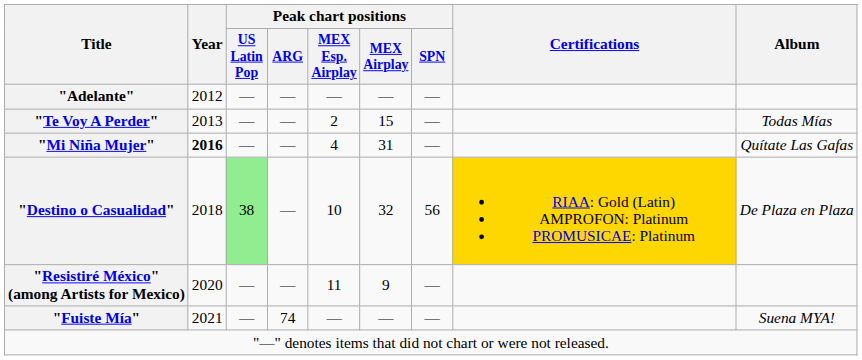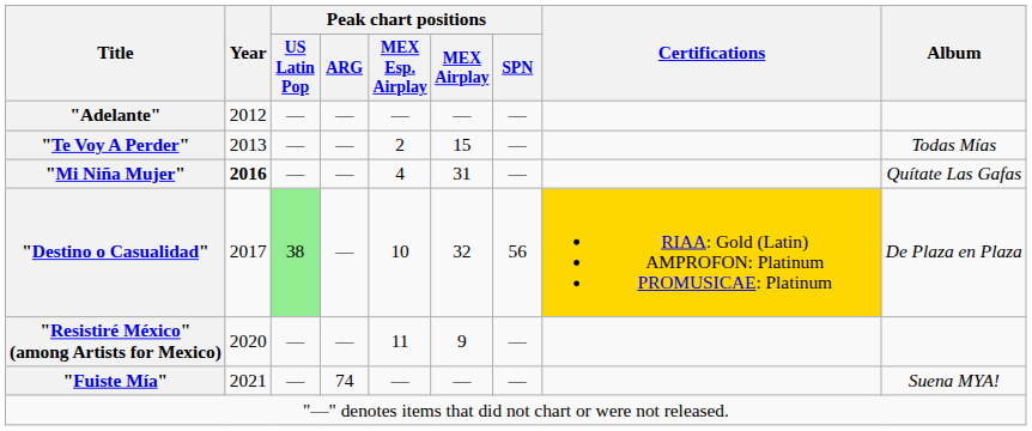"Destino o Casualidad" | Year: 2018 -> 2017
